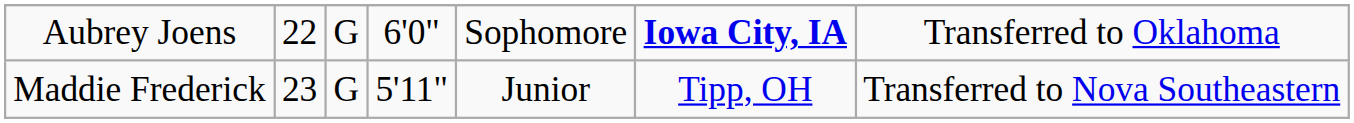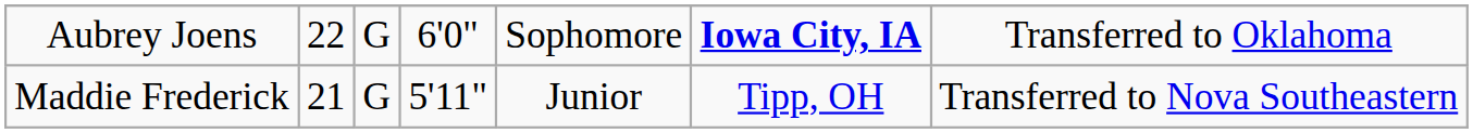Maddie Frederick | column 2: 23 -> 21
